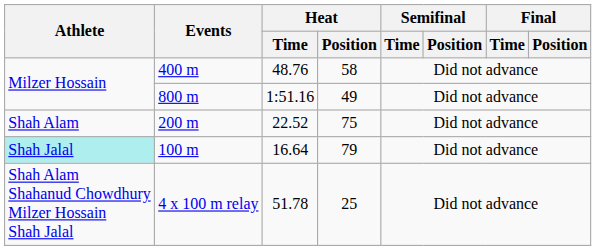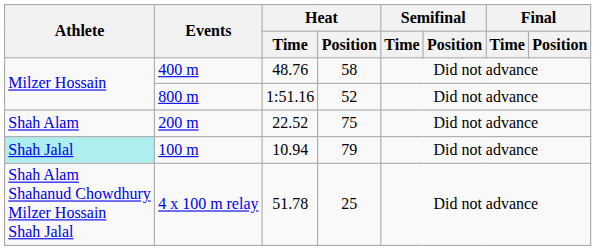800 m | Heat / Position: 49 -> 52
100 m | Heat / Time: 16.64 -> 10.94
